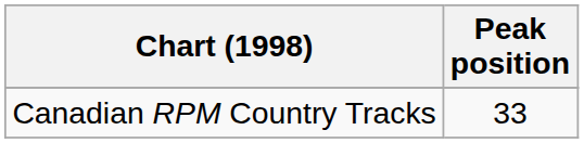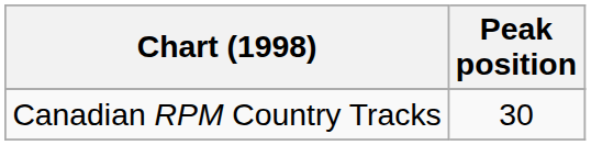Canadian RPM Country Tracks | Peak position: 33 -> 30
